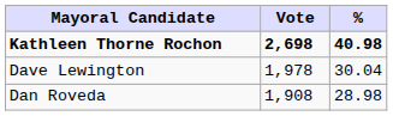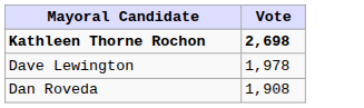- column: % | 40.98 | 30.04 | 28.98
